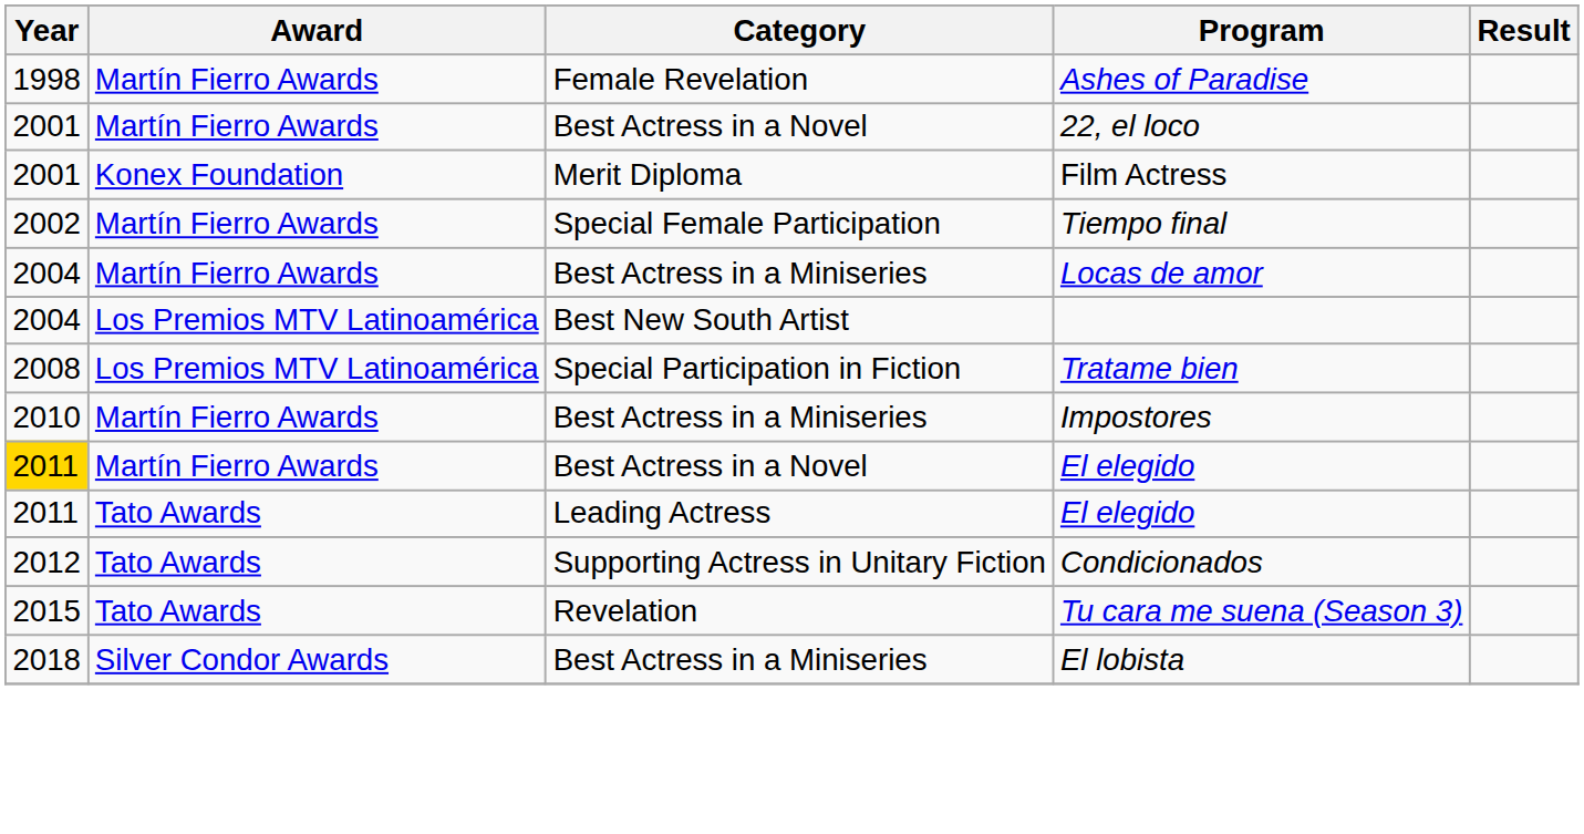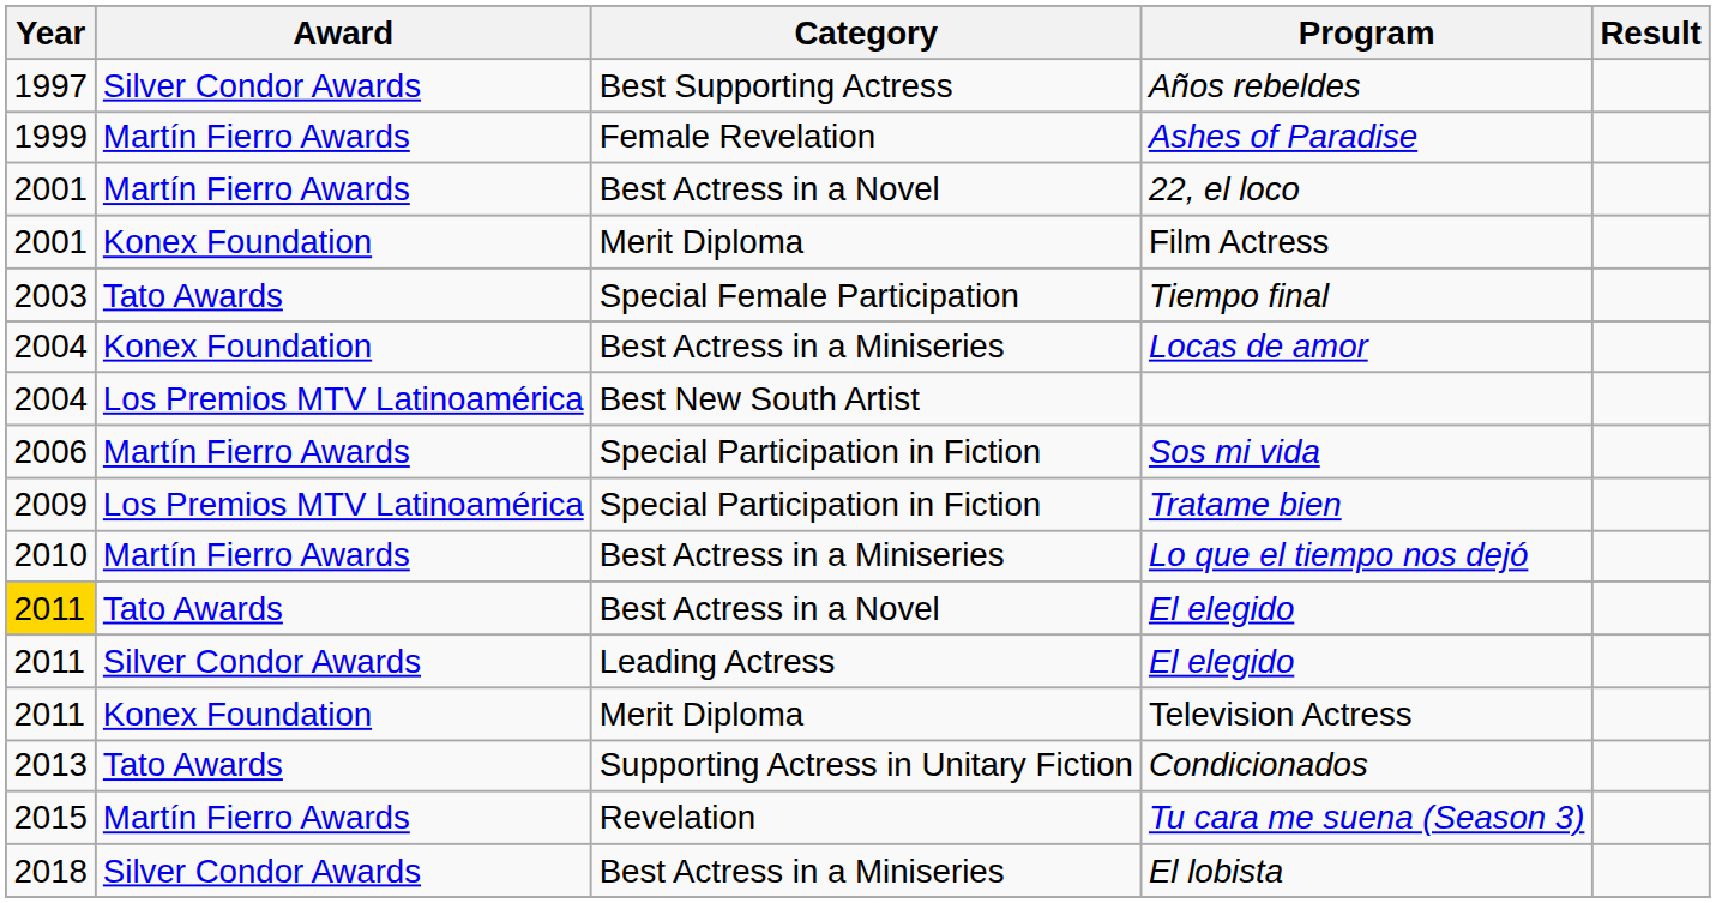+ row: 1997 | Silver Condor Awards | Best Supporting Actress | Años rebeldes
Ashes of Paradise | Year: 1998 -> 1999
Tiempo final | Year: 2002 -> 2003
Tiempo final | Award: Martín Fierro Awards -> Tato Awards
Locas de amor | Award: Martín Fierro Awards -> Konex Foundation
+ row: 2006 | Martín Fierro Awards | Special Participation in Fiction | Sos mi vida
Tratame bien | Year: 2008 -> 2009
- row: 2010 | Martín Fierro Awards | Best Actress in a Miniseries | Impostores
+ row: 2010 | Martín Fierro Awards | Best Actress in a Miniseries | Lo que el tiempo nos dejó
Best Actress in a Novel / El elegido | Award: Martín Fierro Awards -> Tato Awards
Leading Actress / El elegido | Award: Tato Awards -> Silver Condor Awards
+ row: 2011 | Konex Foundation | Merit Diploma | Television Actress
Condicionados | Year: 2012 -> 2013
Tu cara me suena (Season 3) | Award: Tato Awards -> Martín Fierro Awards
